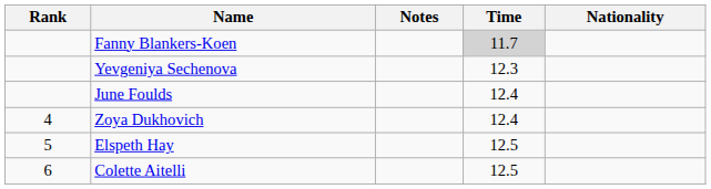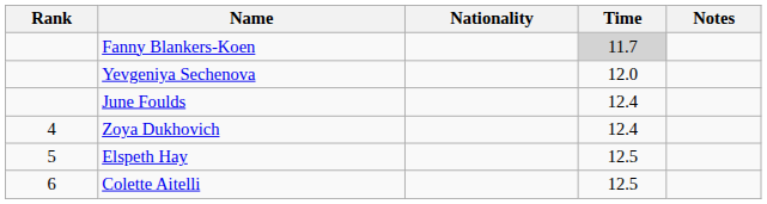columns swapped: Nationality <-> Notes
Yevgeniya Sechenova | Time: 12.3 -> 12.0
